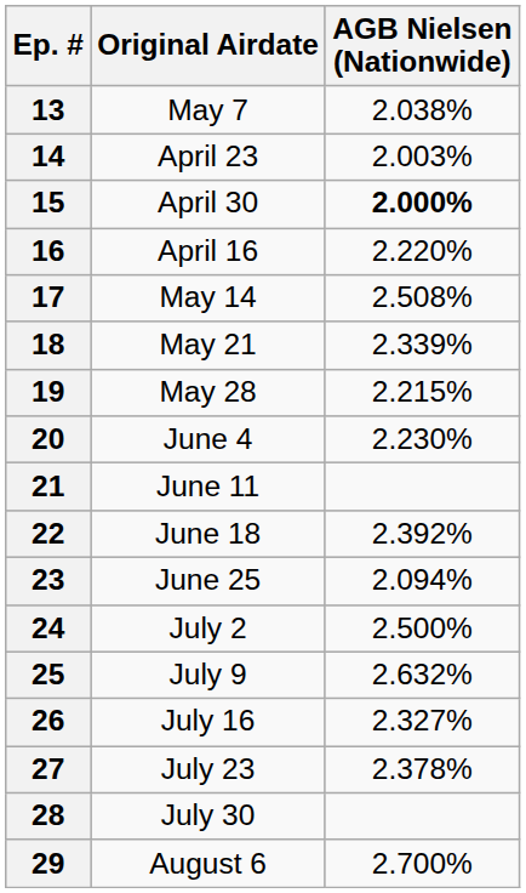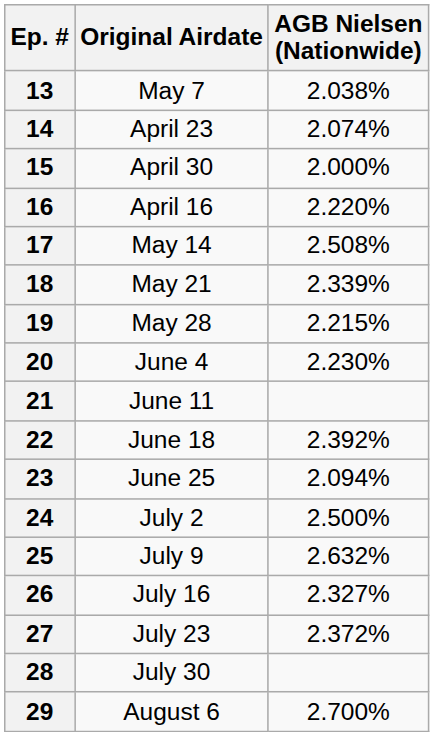14 | AGB Nielsen (Nationwide): 2.003% -> 2.074%
15 | AGB Nielsen (Nationwide): bold -> normal
27 | AGB Nielsen (Nationwide): 2.378% -> 2.372%
